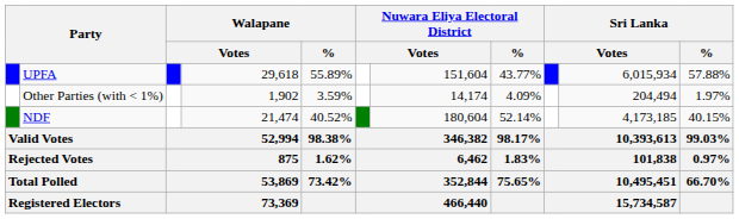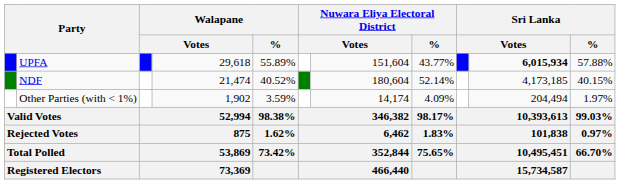UPFA | column 10: normal -> bold
rows swapped: NDF <-> Other Parties (with < 1%)
